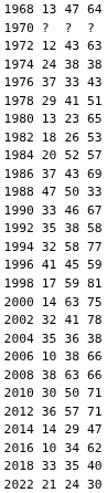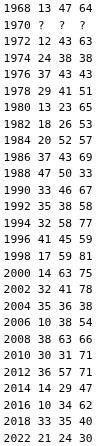1976 | column 5: 33 -> 43
2006 | column 7: 66 -> 54
2010 | column 5: 50 -> 31
